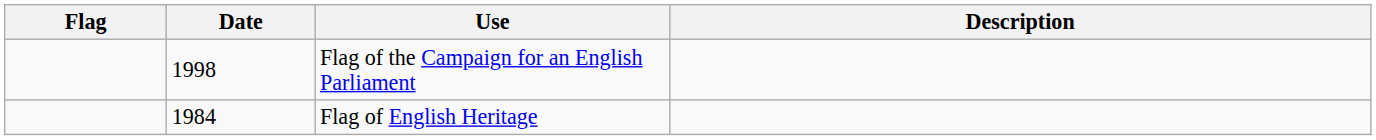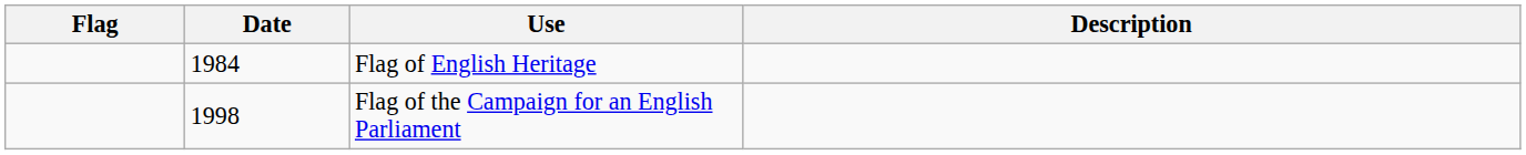rows swapped: Flag of the Campaign for an English Parliament <-> Flag of English Heritage
